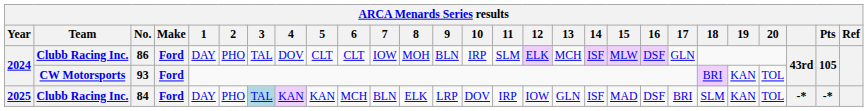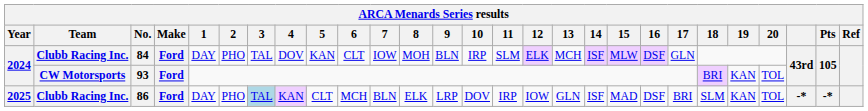2024 / Clubb Racing Inc. | No.: 86 -> 84
2024 / Clubb Racing Inc. | 5: CLT -> KAN
2025 | No.: 84 -> 86
2025 | 5: KAN -> CLT
